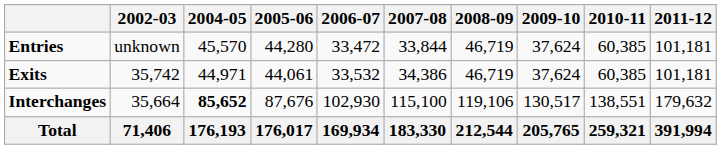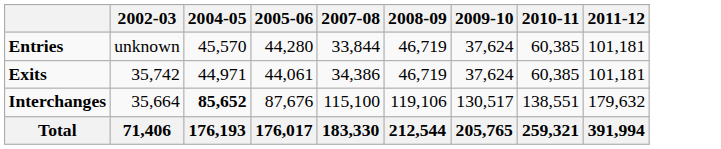- column: 2006-07 | 33,472 | 33,532 | 102,930 | 169,934
